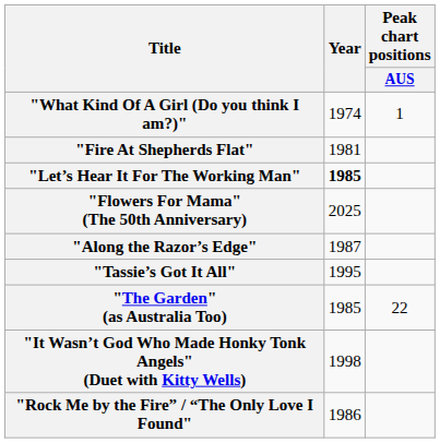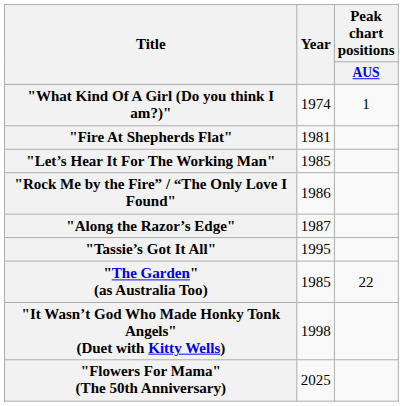"Let’s Hear It For The Working Man" | Year: bold -> normal
rows swapped: "Rock Me by the Fire” / “The Only Love I Found" <-> "Flowers For Mama" (The 50th Anniversary)
